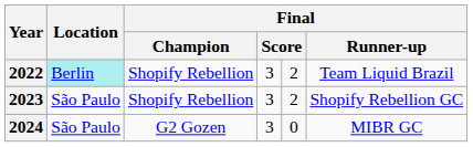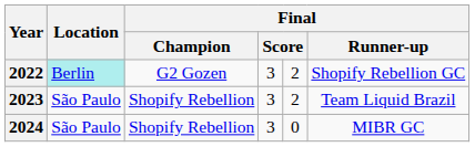2022 | Final / Champion: Shopify Rebellion -> G2 Gozen
2022 | Final / Runner-up: Team Liquid Brazil -> Shopify Rebellion GC
2023 | Final / Runner-up: Shopify Rebellion GC -> Team Liquid Brazil
2024 | Final / Champion: G2 Gozen -> Shopify Rebellion
